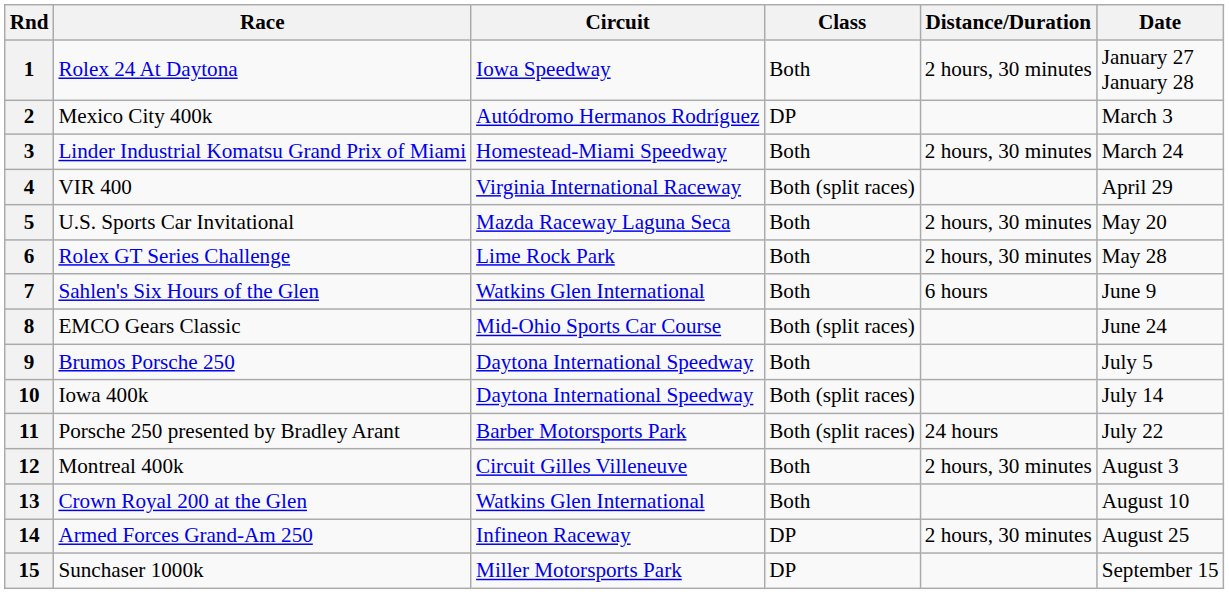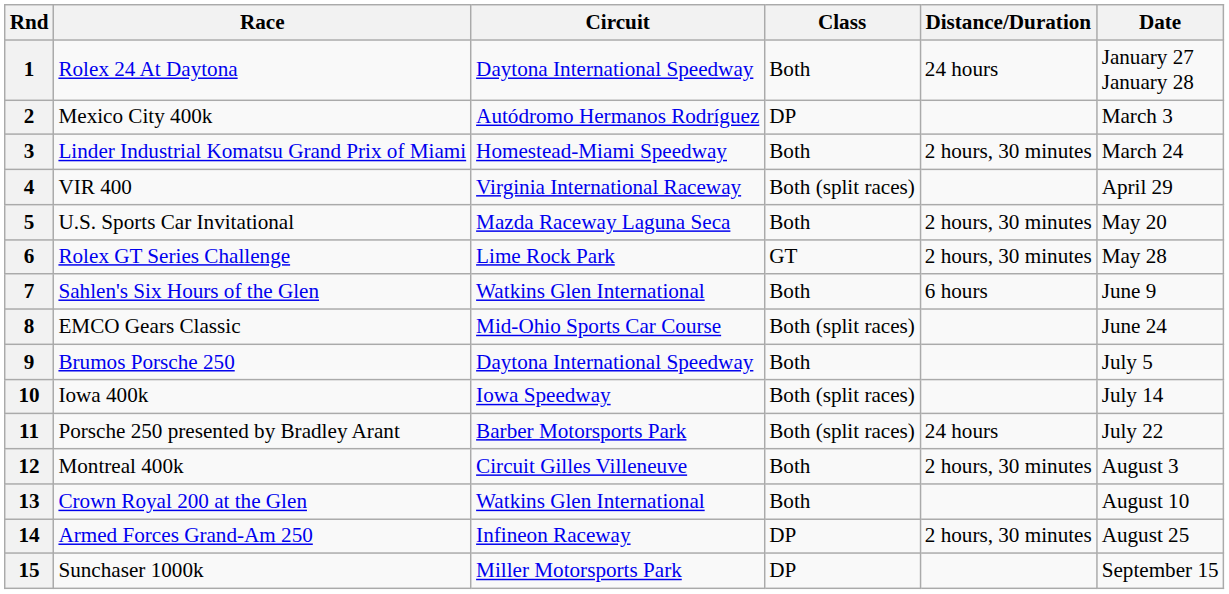1 | Circuit: Iowa Speedway -> Daytona International Speedway
1 | Distance/Duration: 2 hours, 30 minutes -> 24 hours
6 | Class: Both -> GT
10 | Circuit: Daytona International Speedway -> Iowa Speedway
